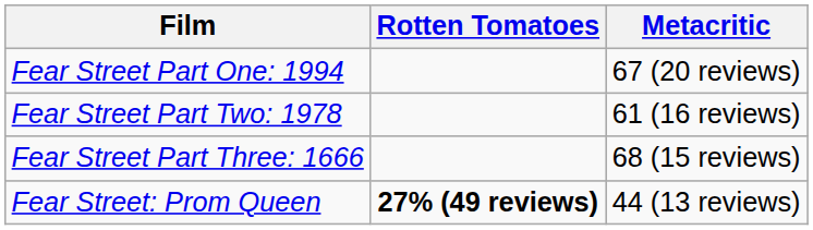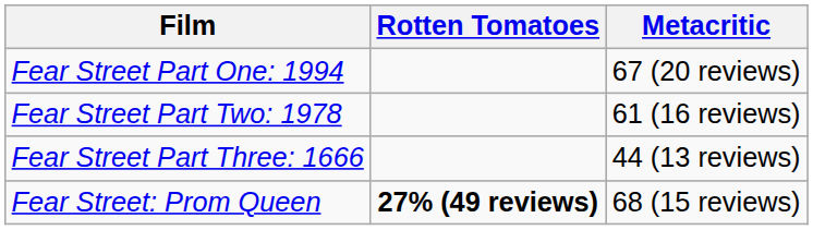Fear Street Part Three: 1666 | Metacritic: 68 (15 reviews) -> 44 (13 reviews)
Fear Street: Prom Queen | Metacritic: 44 (13 reviews) -> 68 (15 reviews)
